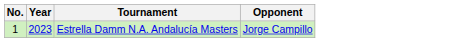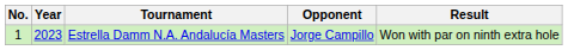+ column: Result | Won with par on ninth extra hole
